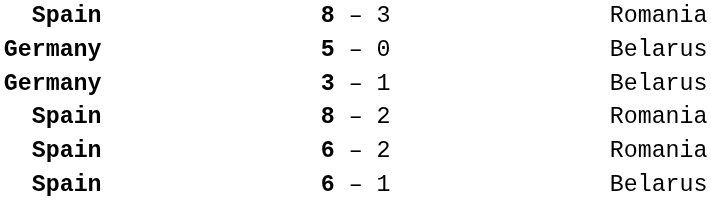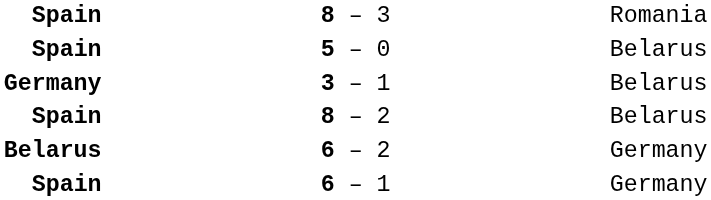5 – 0 | column 1: Germany -> Spain
8 – 2 | column 3: Romania -> Belarus
6 – 2 | column 1: Spain -> Belarus
6 – 2 | column 3: Romania -> Germany
6 – 1 | column 3: Belarus -> Germany
